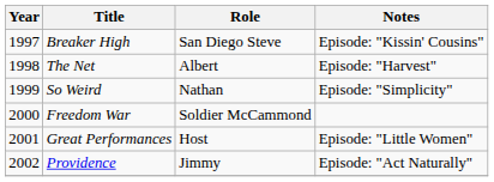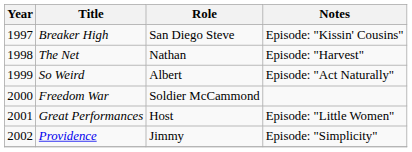The Net | Role: Albert -> Nathan
So Weird | Role: Nathan -> Albert
So Weird | Notes: Episode: "Simplicity" -> Episode: "Act Naturally"
Providence | Notes: Episode: "Act Naturally" -> Episode: "Simplicity"
